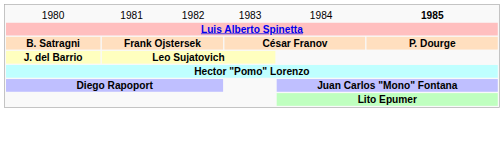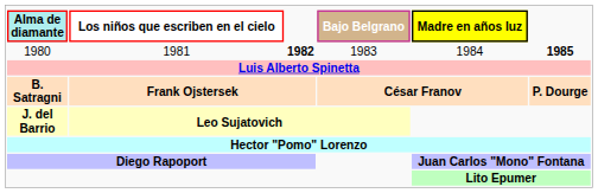+ row: Alma de diamante | Los niños que escriben en el cielo | Bajo Belgrano | Madre en años luz
1980 | column 3: normal -> bold
